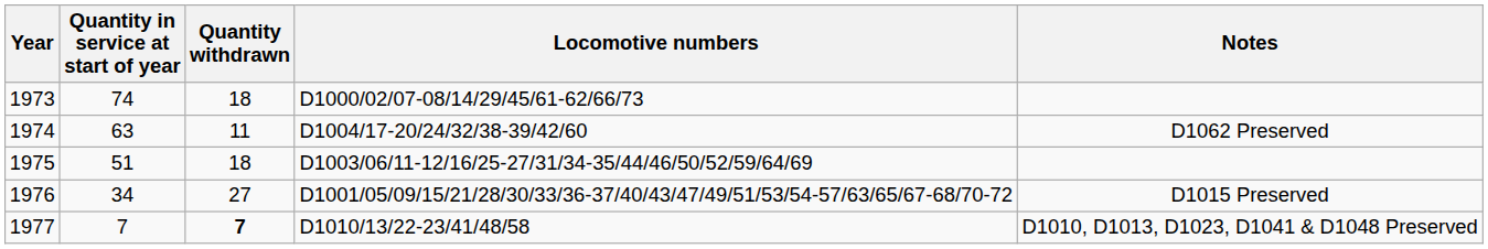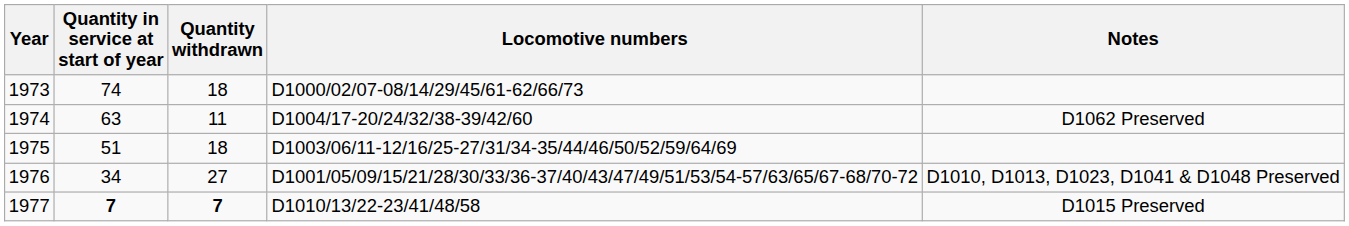1976 | Notes: D1015 Preserved -> D1010, D1013, D1023, D1041 & D1048 Preserved
1977 | Quantity in service at start of year: normal -> bold
1977 | Notes: D1010, D1013, D1023, D1041 & D1048 Preserved -> D1015 Preserved
